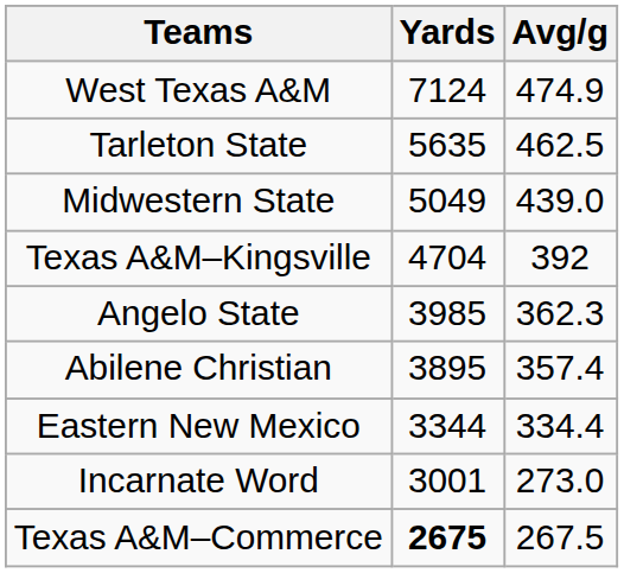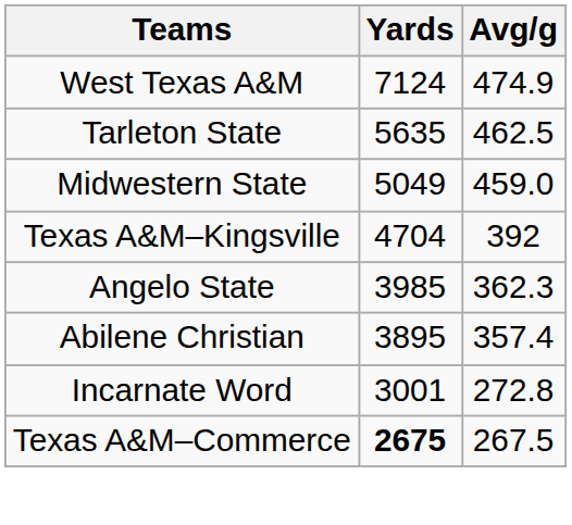Midwestern State | Avg/g: 439.0 -> 459.0
- row: Eastern New Mexico | 3344 | 334.4
Incarnate Word | Avg/g: 273.0 -> 272.8
